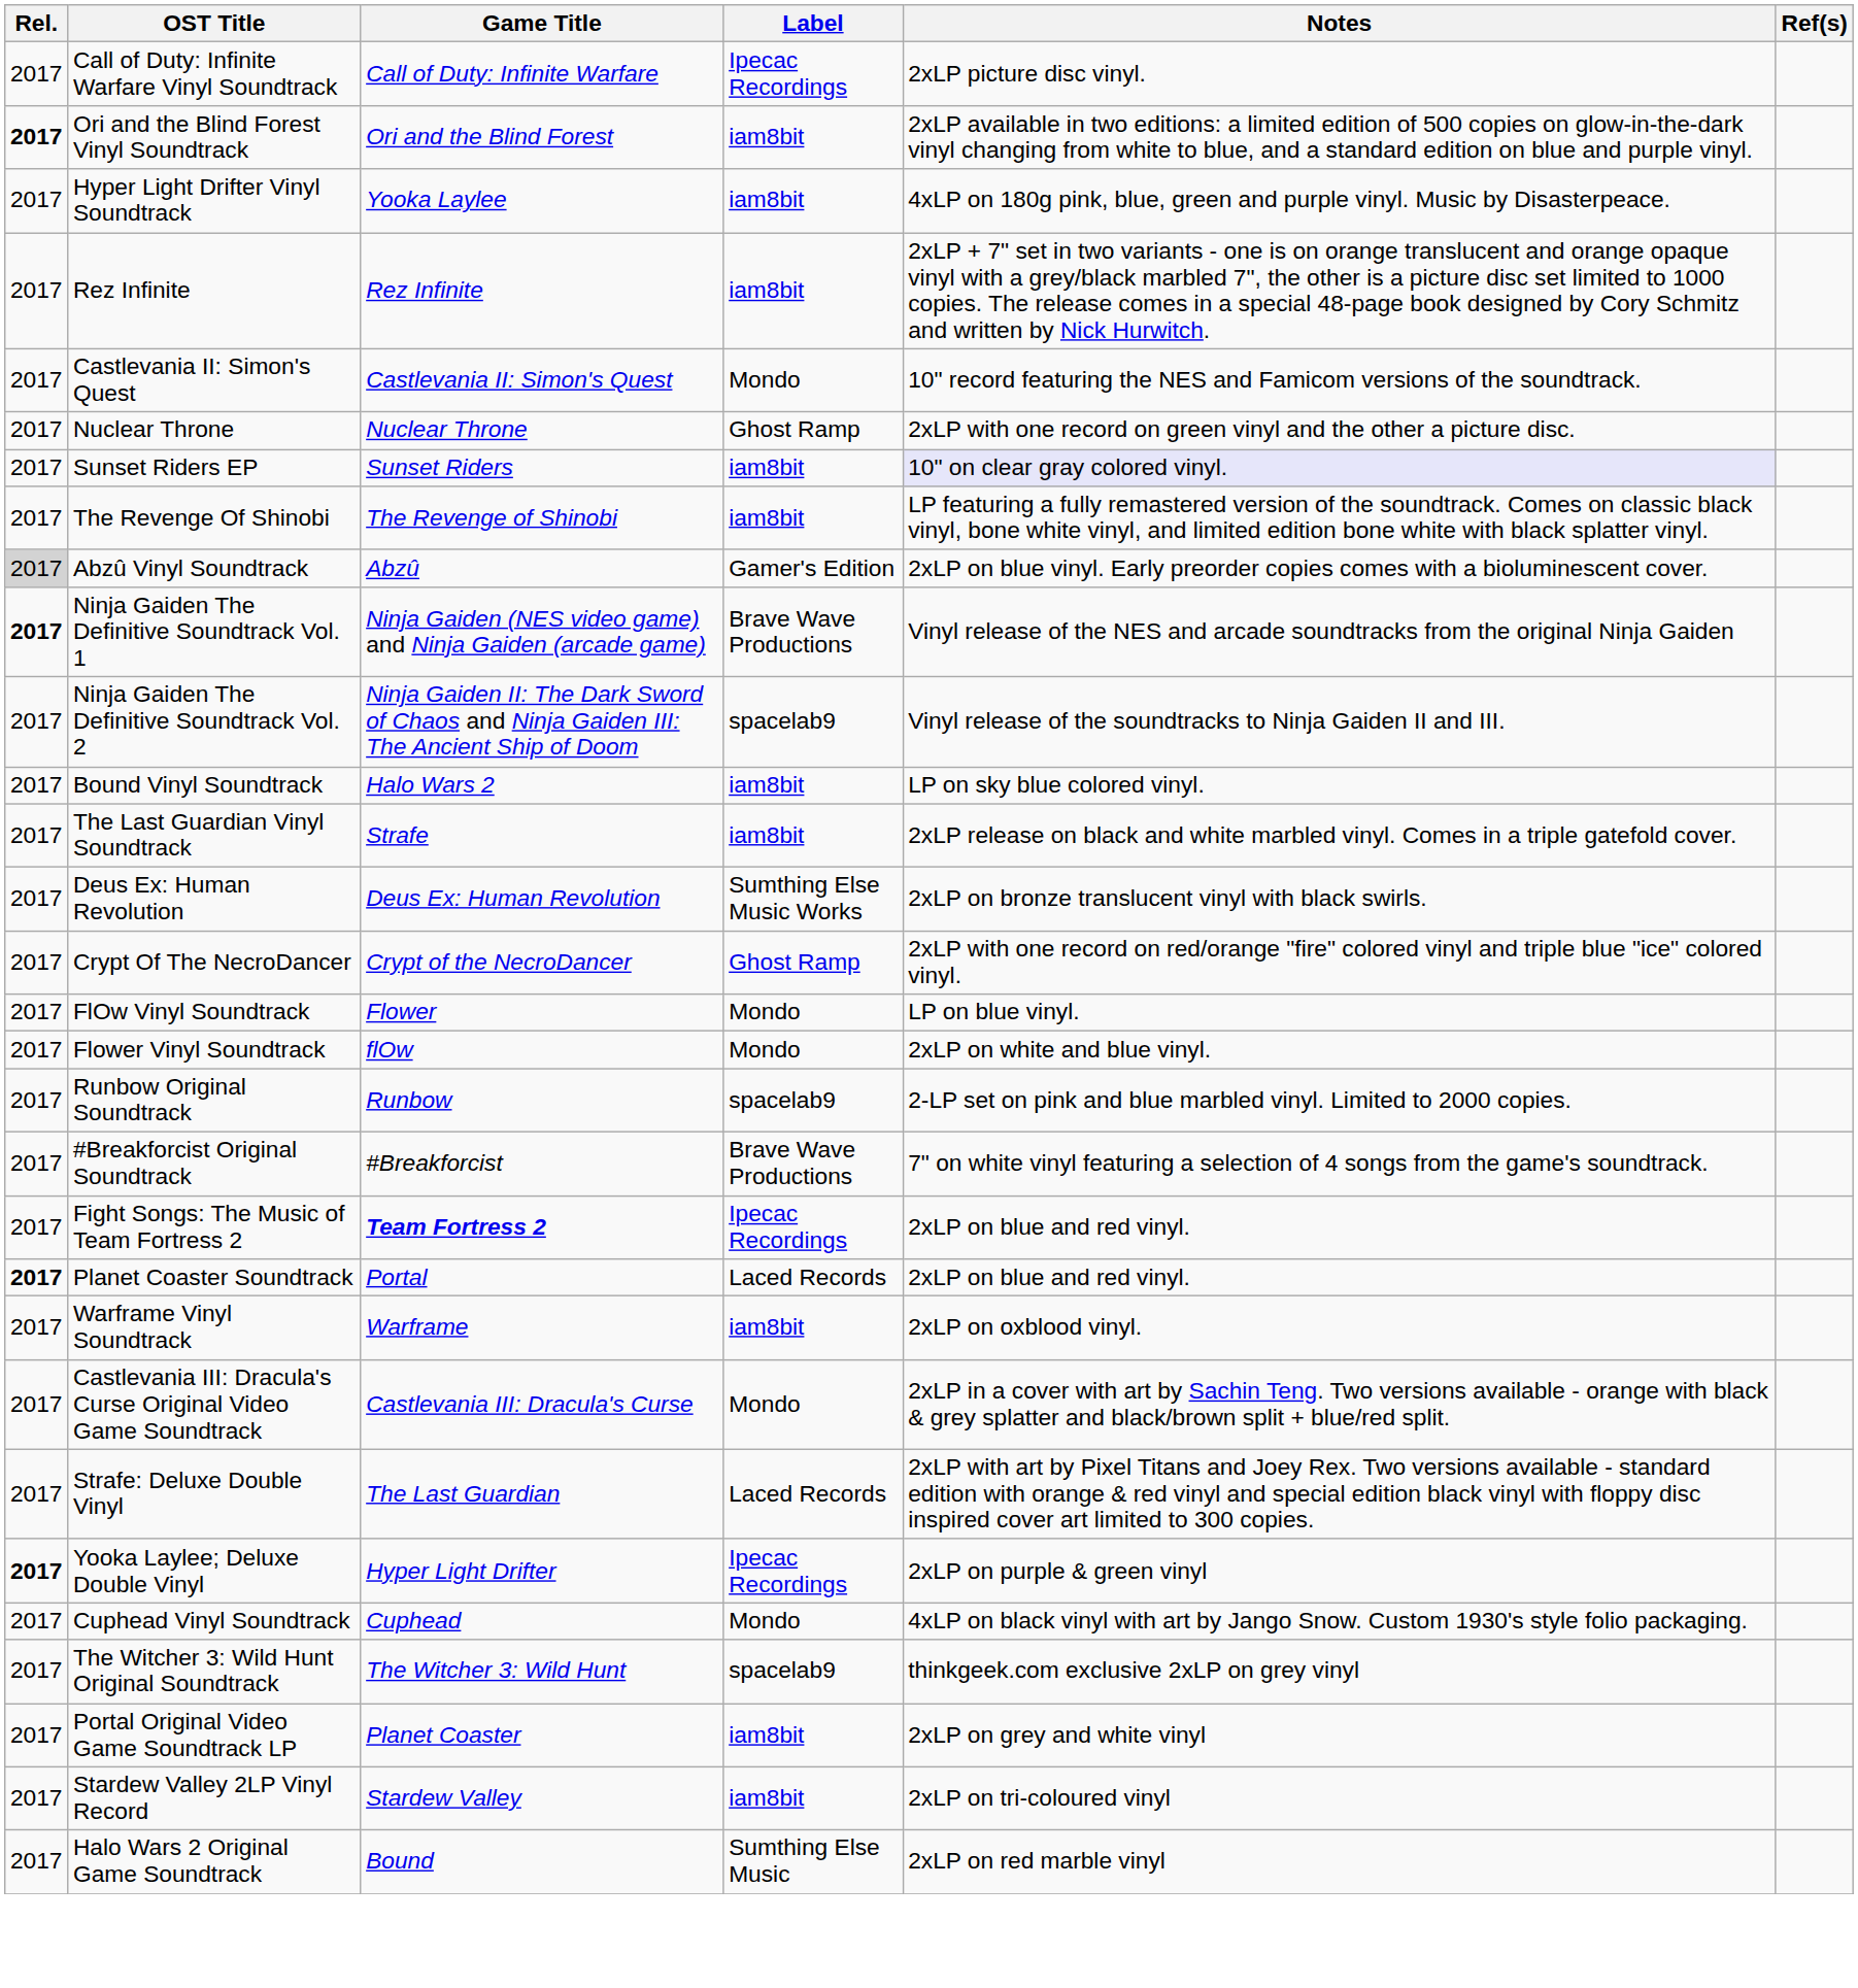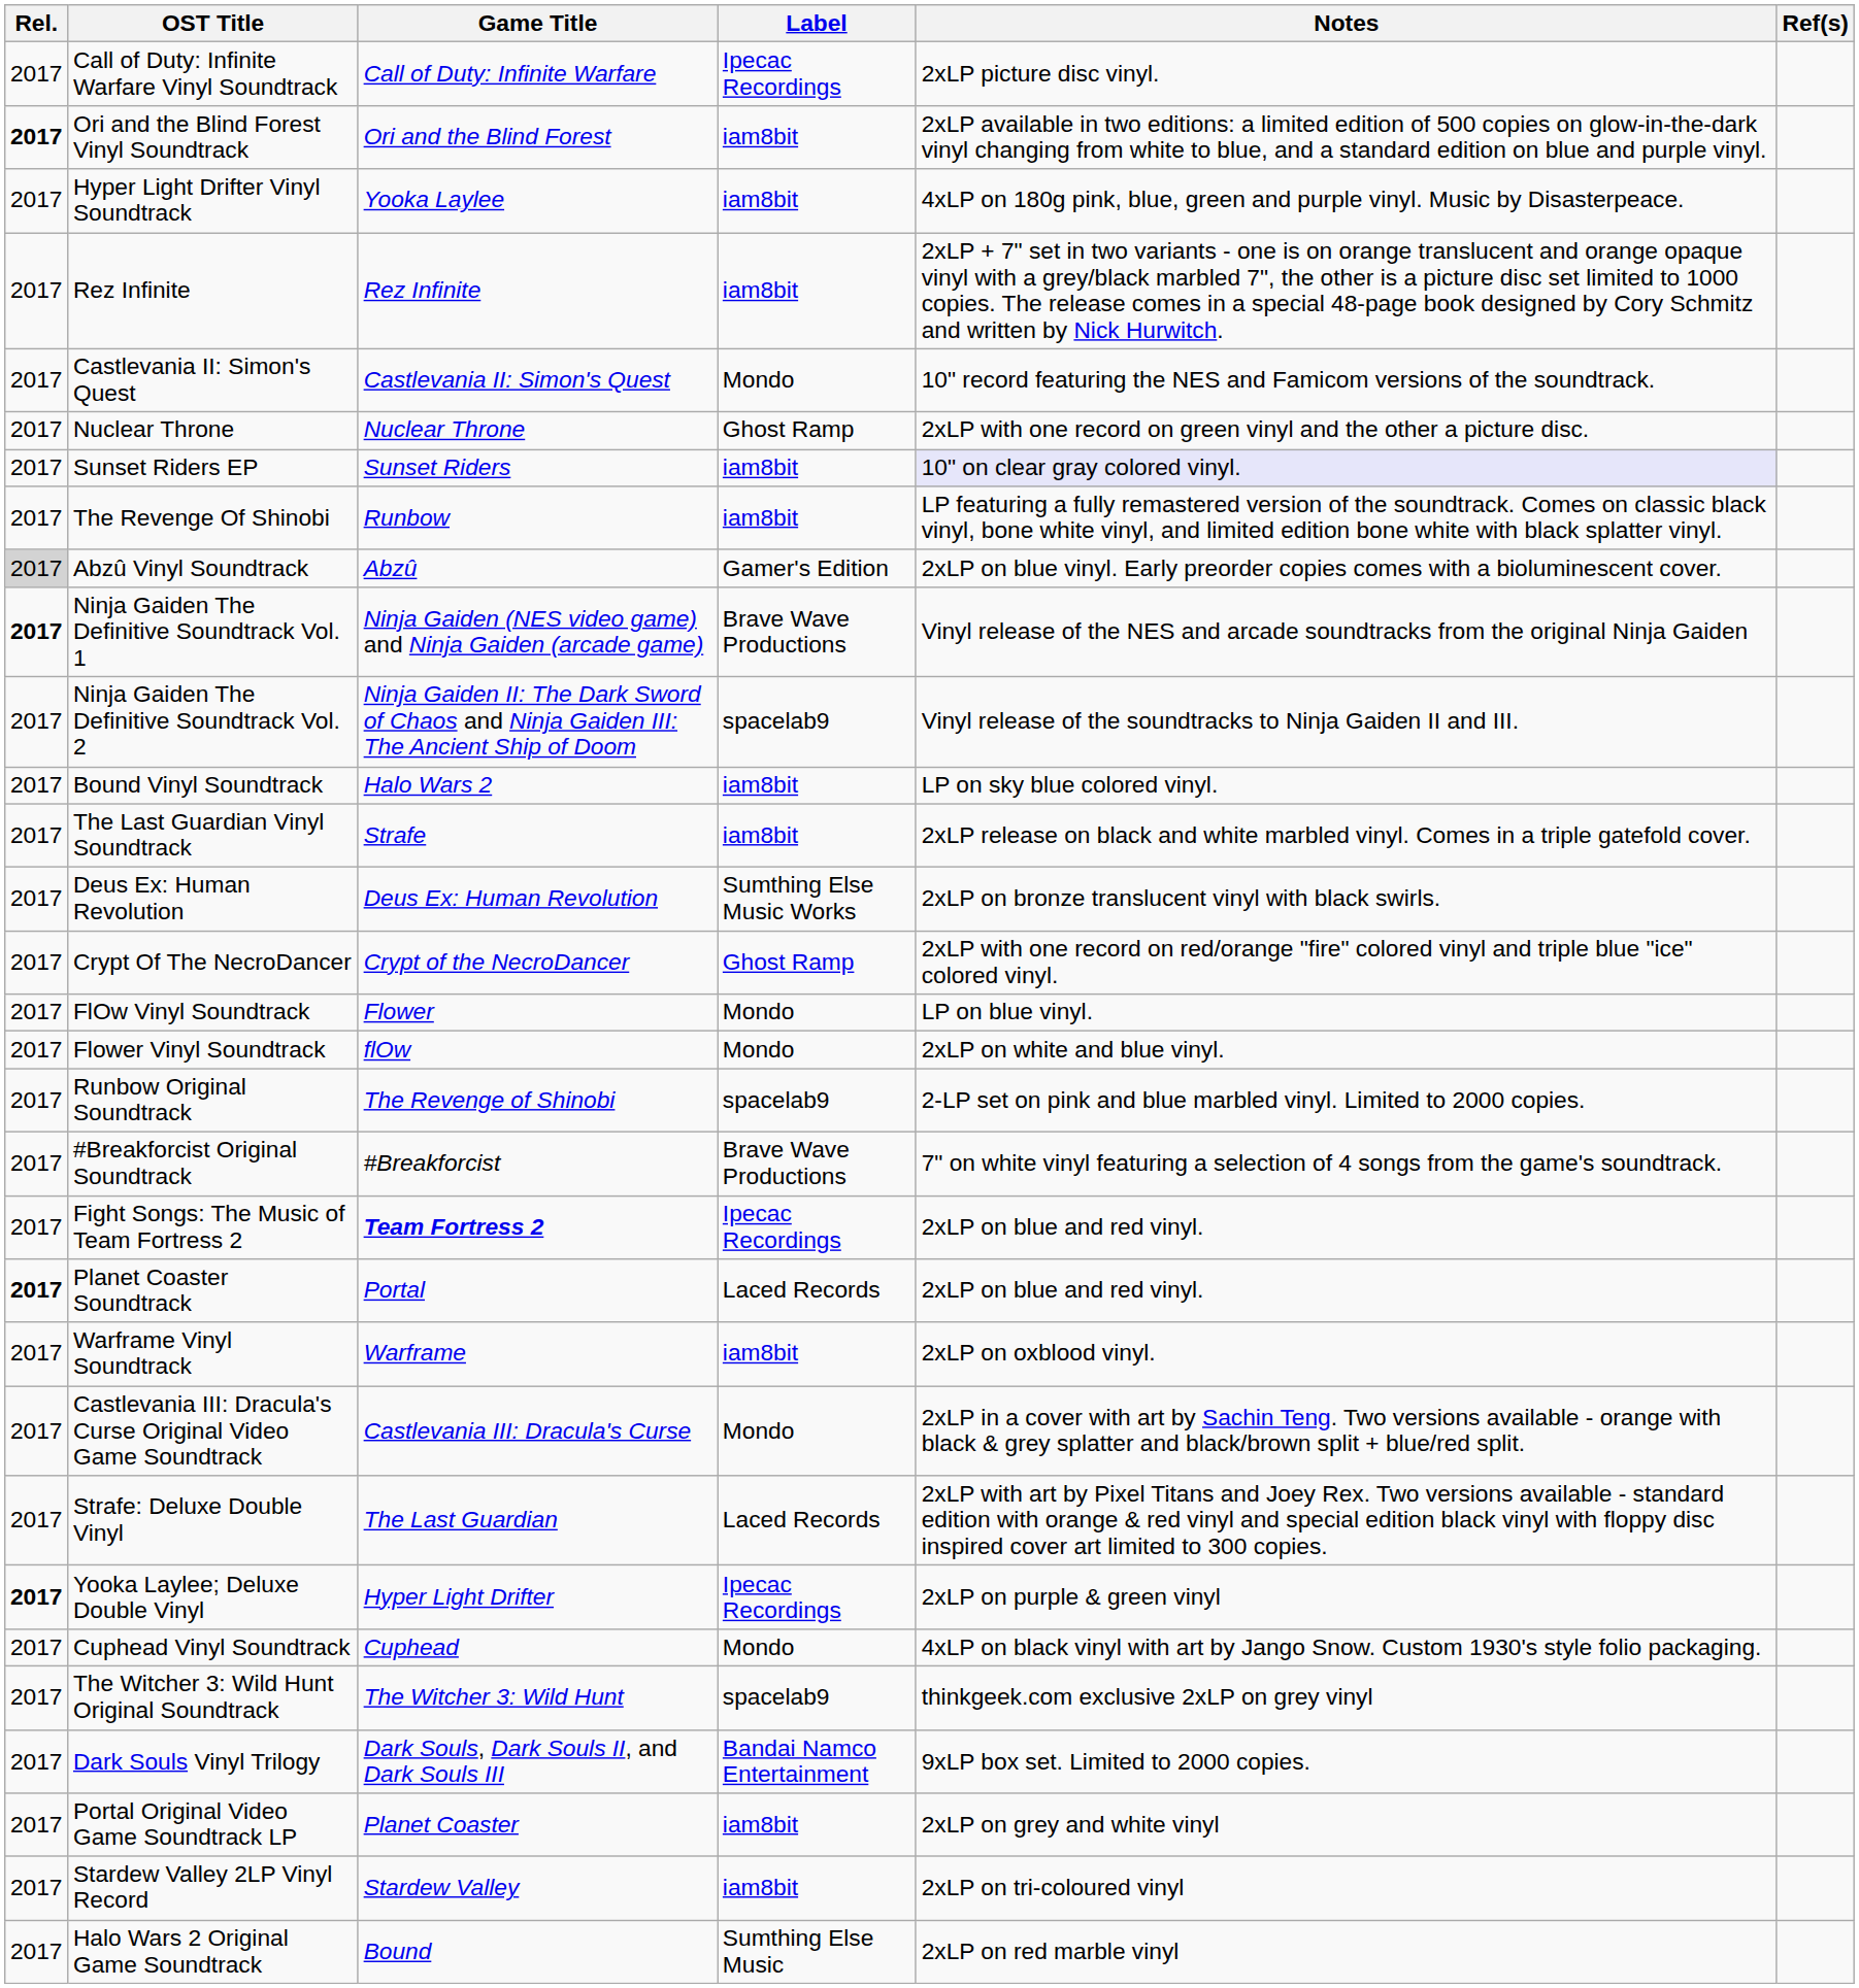The Revenge Of Shinobi | Game Title: The Revenge of Shinobi -> Runbow
Runbow Original Soundtrack | Game Title: Runbow -> The Revenge of Shinobi
+ row: 2017 | Dark Souls Vinyl Trilogy | Dark Souls, Dark Souls II, and Dark Souls III | Bandai Namco Entertainment | 9xLP box set. Limited to 2000 copies.
